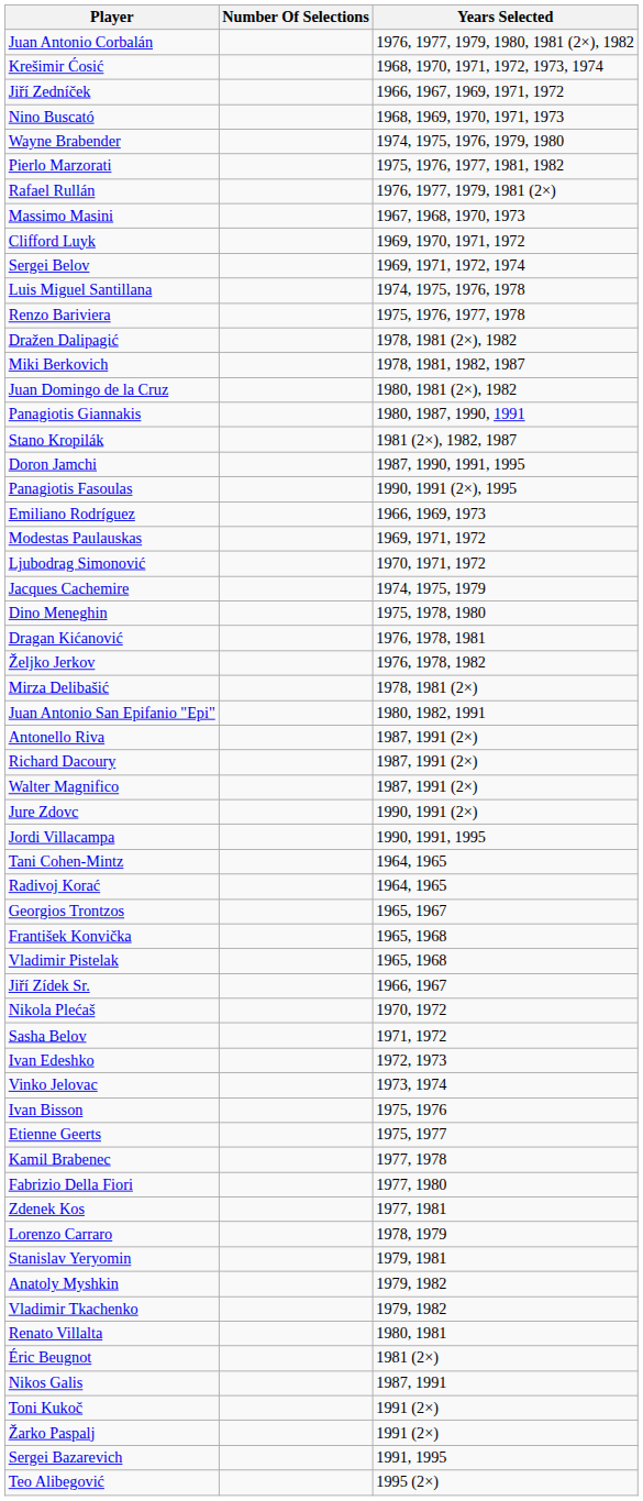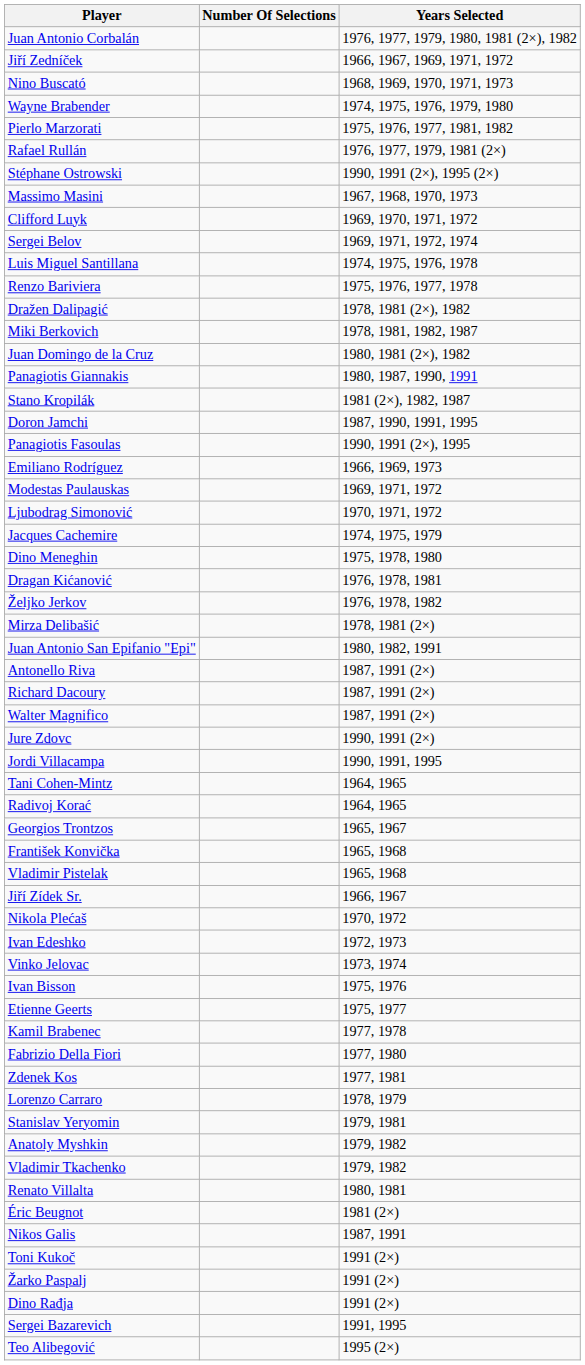- row: Krešimir Ćosić | 1968, 1970, 1971, 1972, 1973, 1974
+ row: Stéphane Ostrowski | 1990, 1991 (2×), 1995 (2×)
- row: Sasha Belov | 1971, 1972
+ row: Dino Rađja | 1991 (2×)
